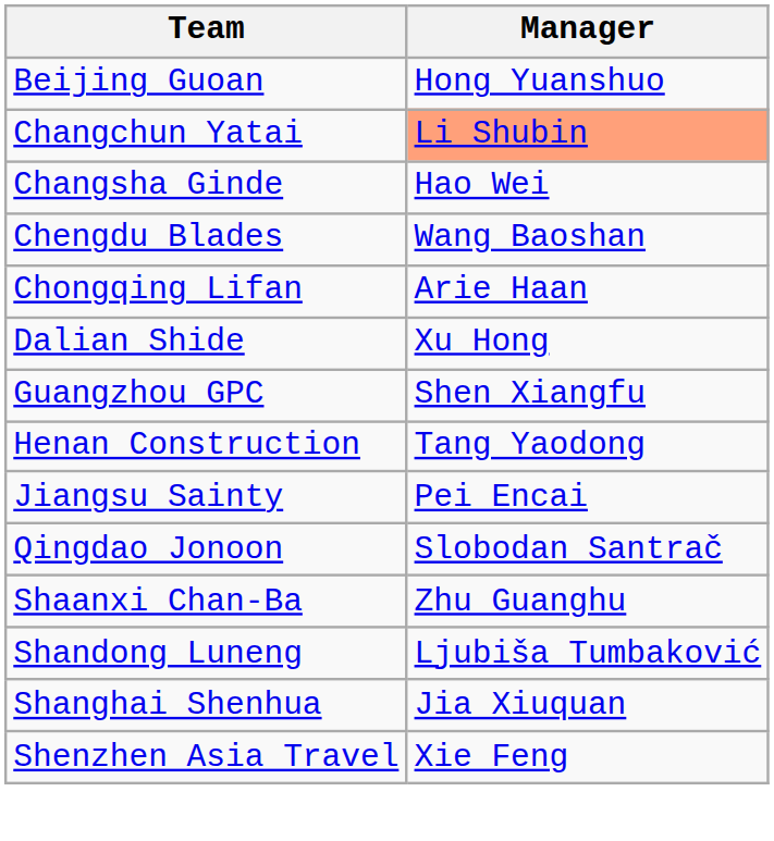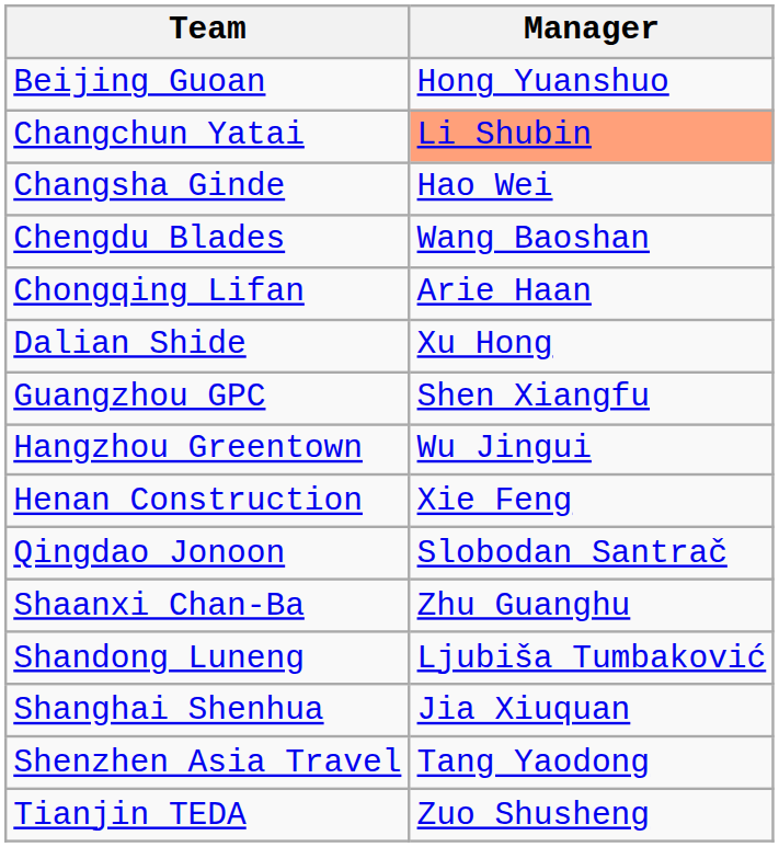+ row: Hangzhou Greentown | Wu Jingui
Henan Construction | Manager: Tang Yaodong -> Xie Feng
- row: Jiangsu Sainty | Pei Encai
Shenzhen Asia Travel | Manager: Xie Feng -> Tang Yaodong
+ row: Tianjin TEDA | Zuo Shusheng
